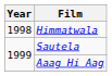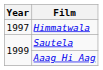Himmatwala | Year: 1998 -> 1997
